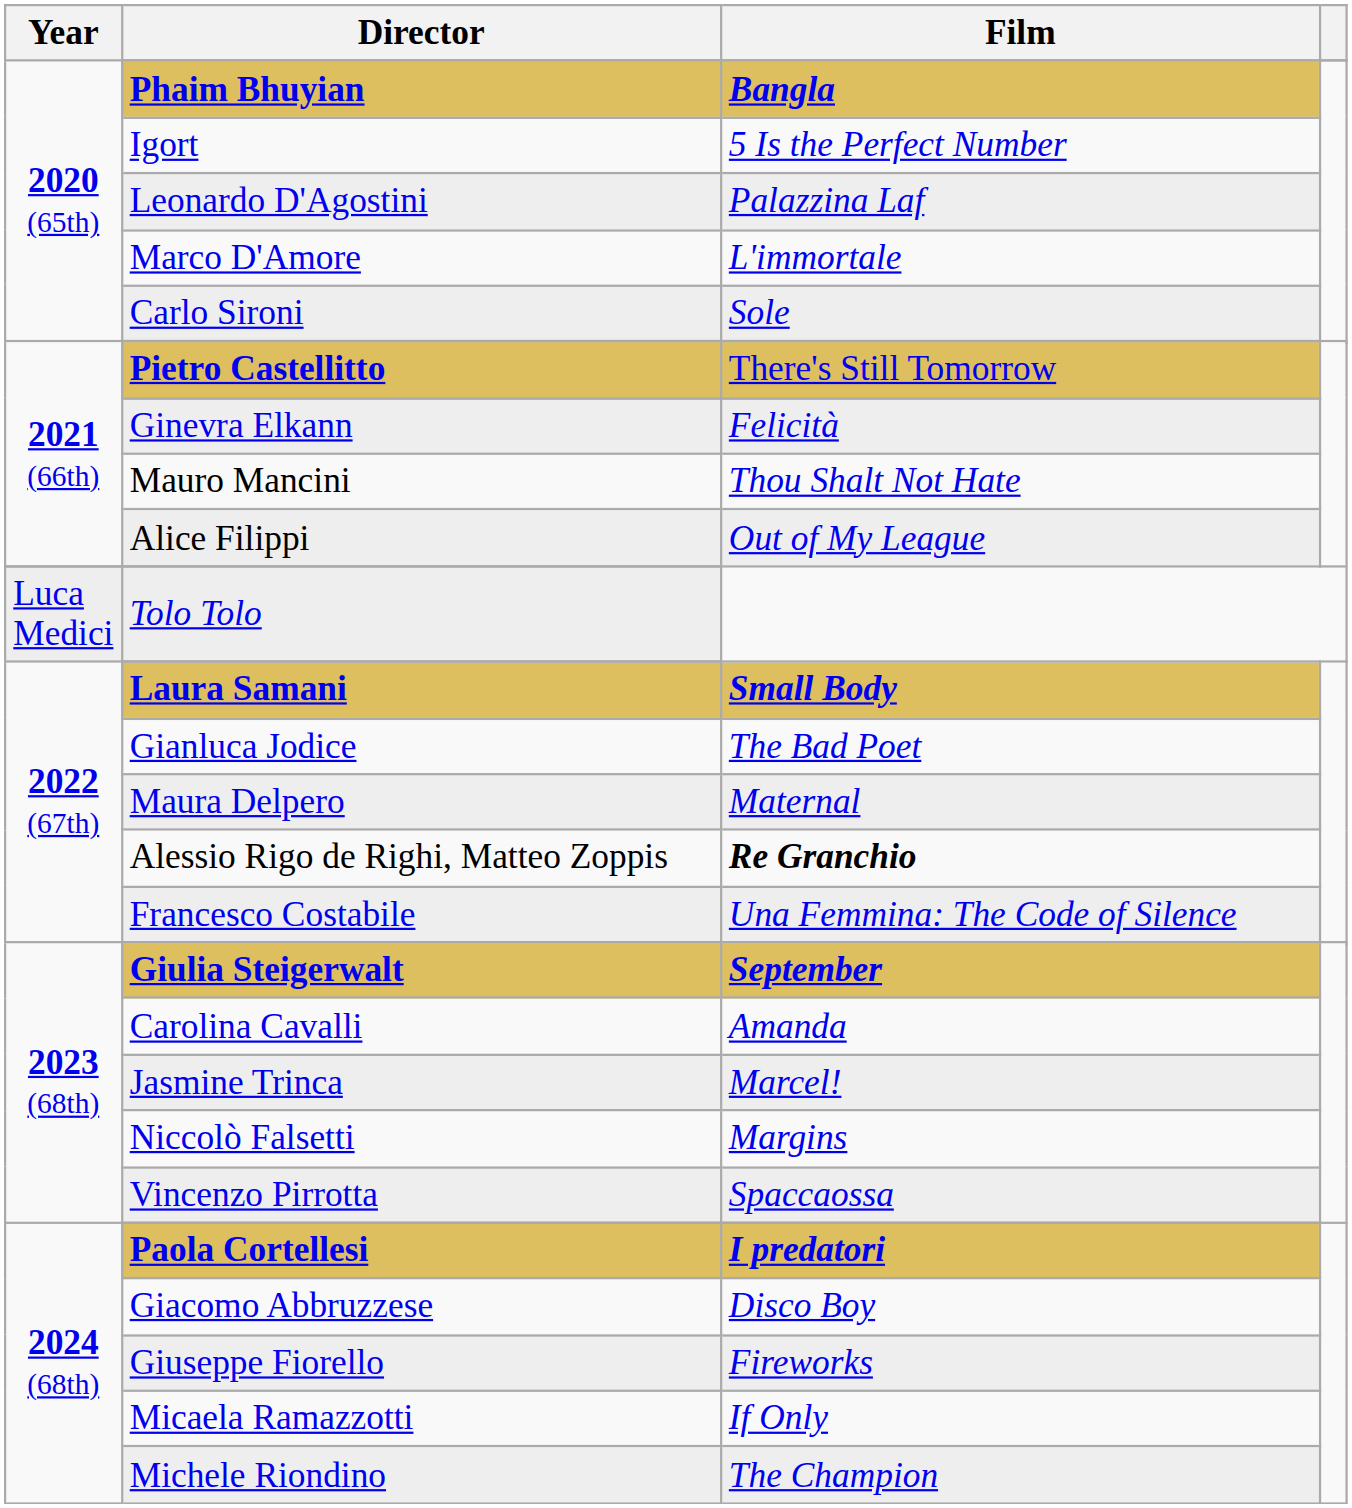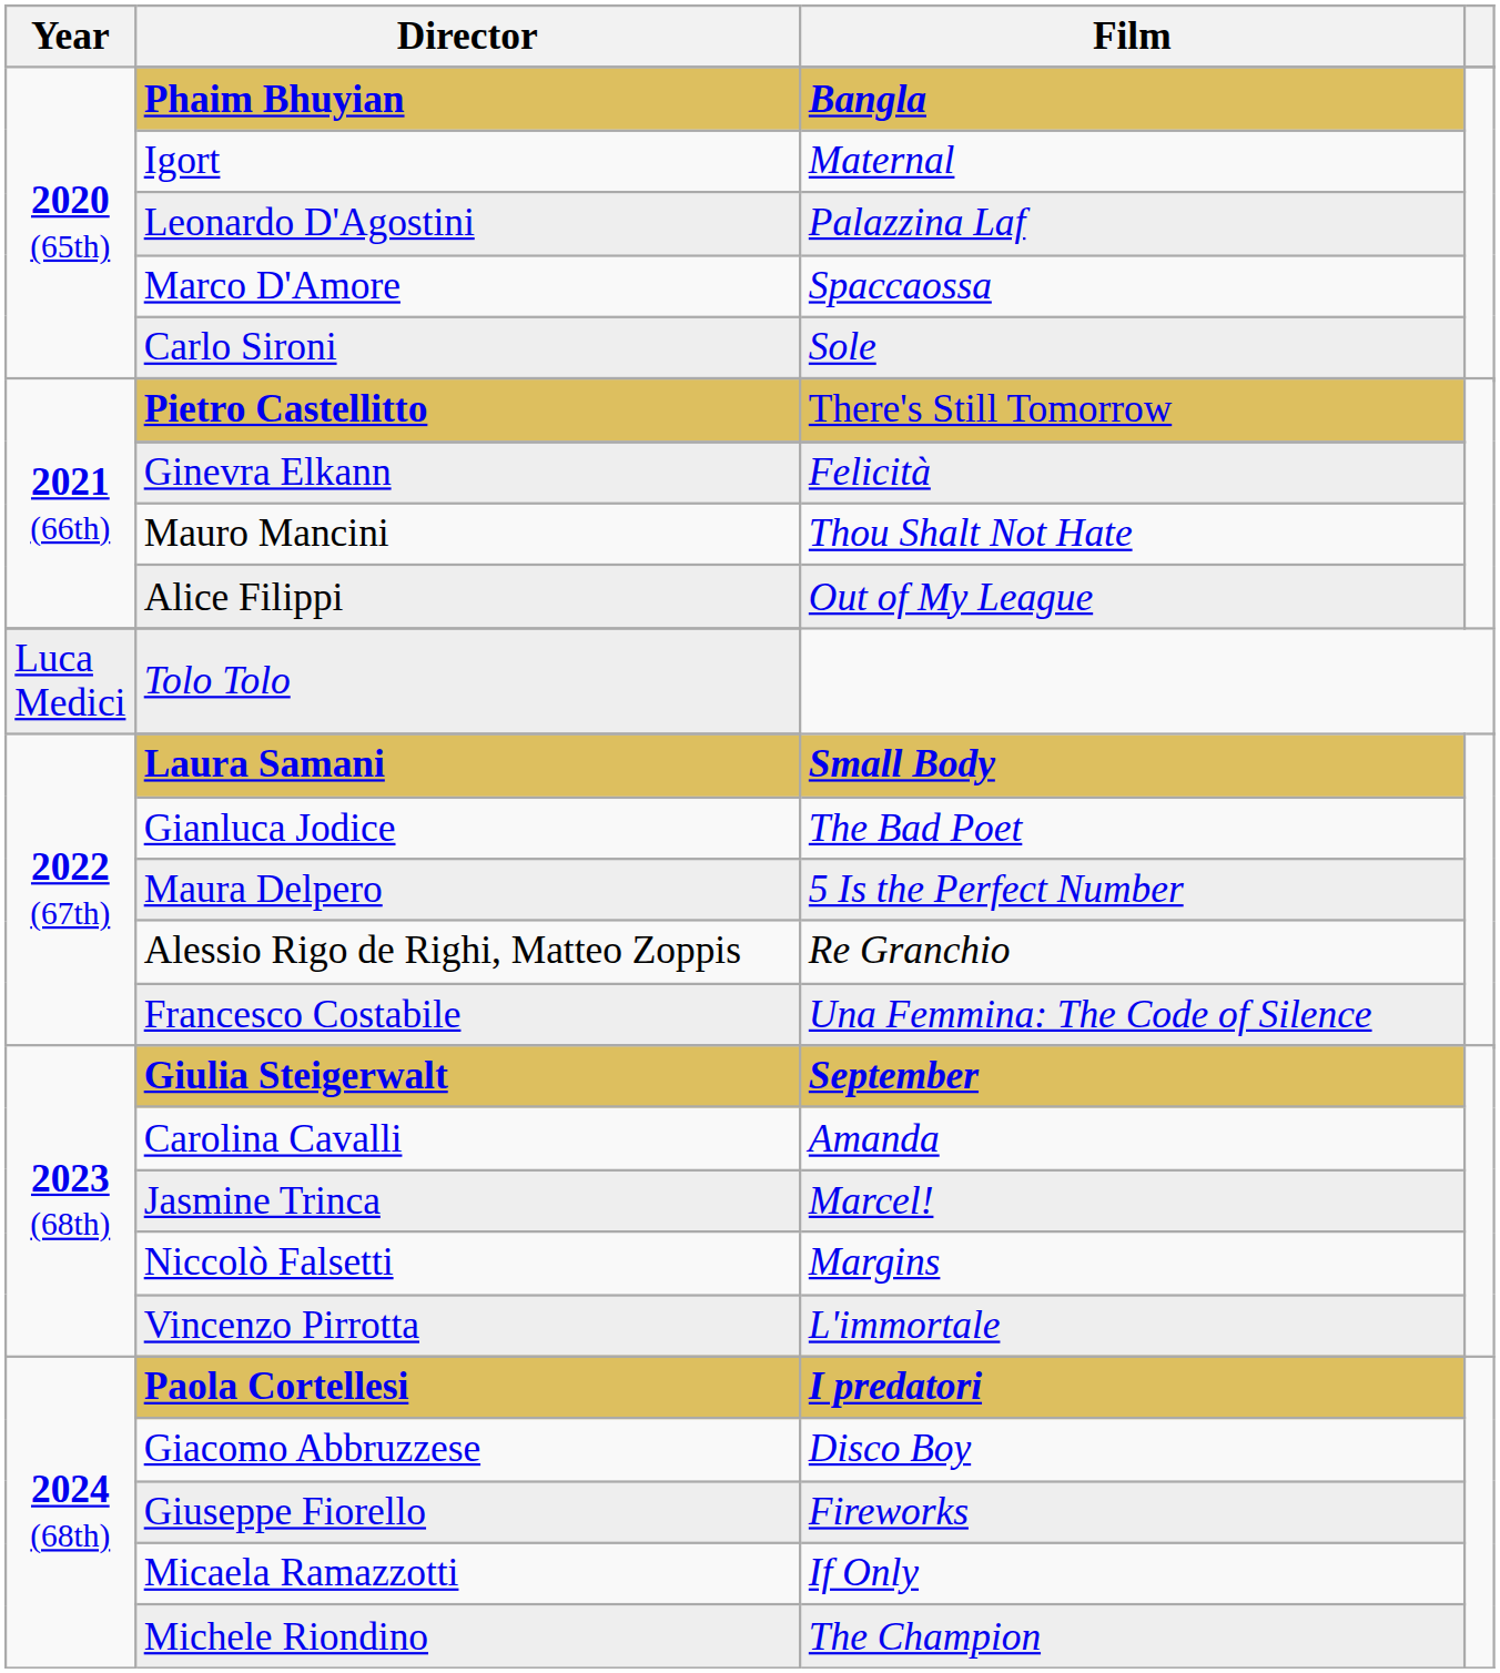Igort | Film: 5 Is the Perfect Number -> Maternal
Marco D'Amore | Film: L'immortale -> Spaccaossa
Maura Delpero | Film: Maternal -> 5 Is the Perfect Number
Alessio Rigo de Righi, Matteo Zoppis | Film: bold -> normal
Vincenzo Pirrotta | Film: Spaccaossa -> L'immortale
